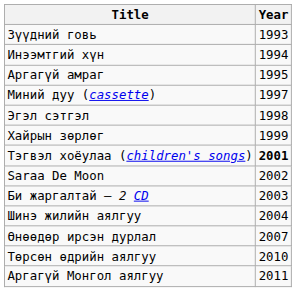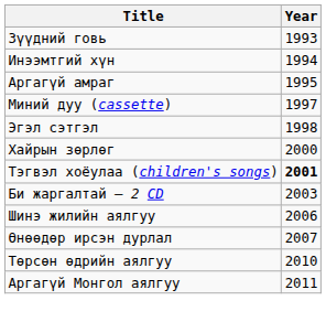Хайрын зөрлөг | Year: 1999 -> 2000
- row: Saraa De Mооn | 2002
Шинэ жилийн аялгуу | Year: 2004 -> 2006
